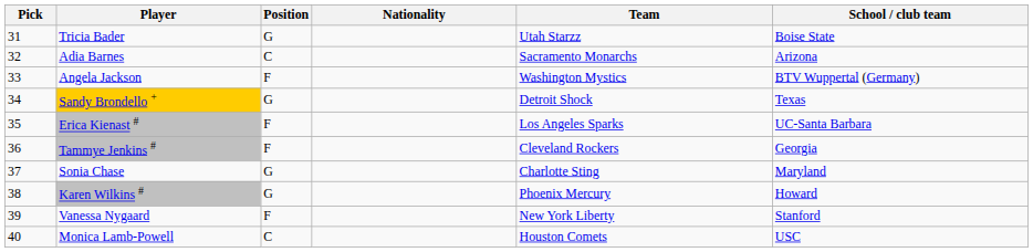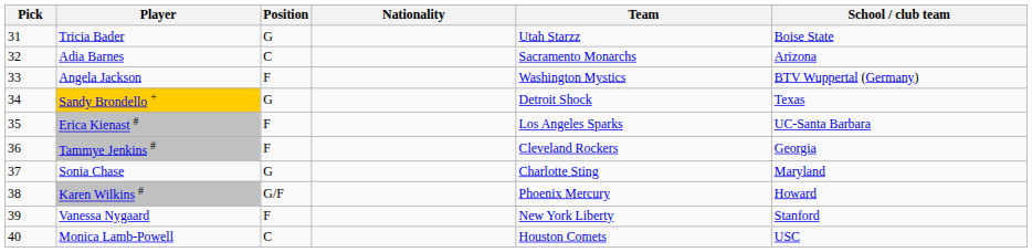Karen Wilkins # | Position: G -> G/F
